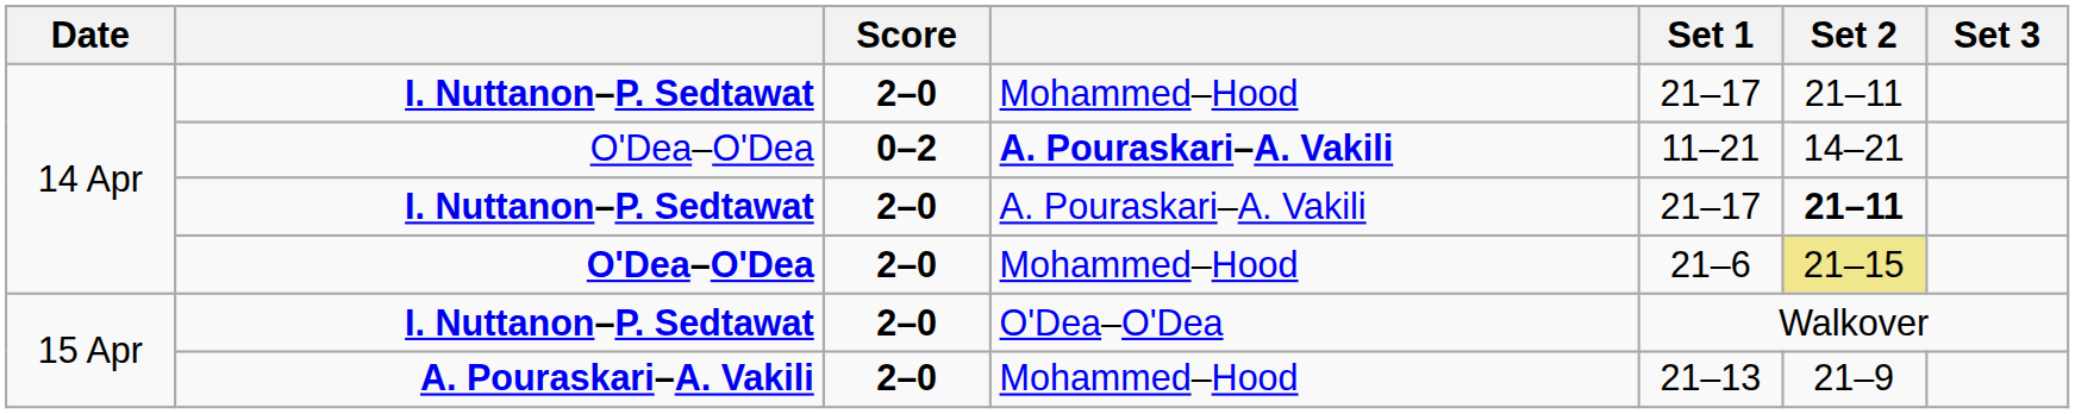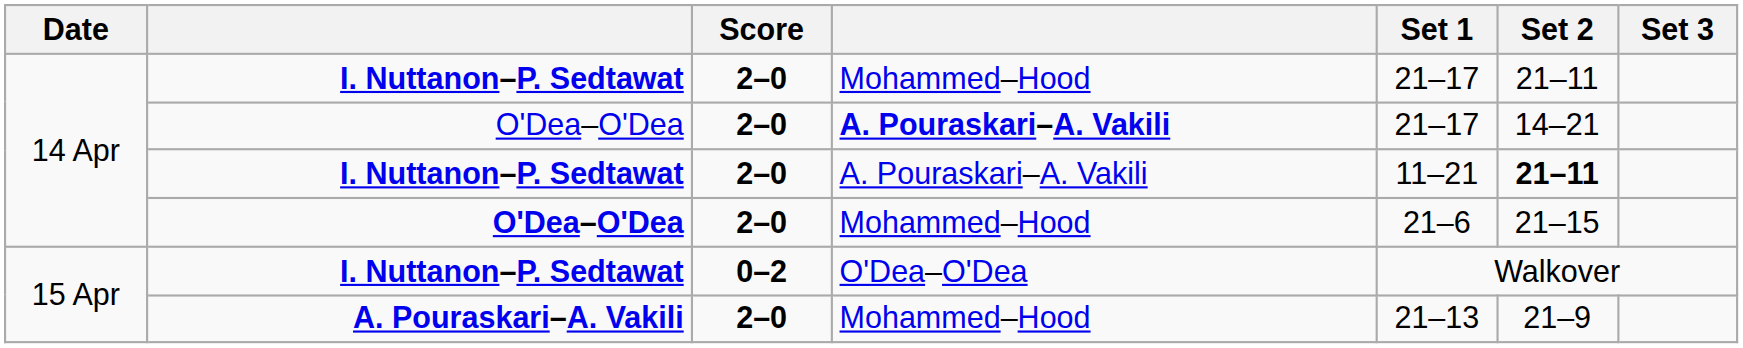O'Dea–O'Dea / A. Pouraskari–A. Vakili | Score: 0–2 -> 2–0
O'Dea–O'Dea / A. Pouraskari–A. Vakili | Set 1: 11–21 -> 21–17
I. Nuttanon–P. Sedtawat / A. Pouraskari–A. Vakili | Set 1: 21–17 -> 11–21
O'Dea–O'Dea / Mohammed–Hood | Set 2: khaki background -> no background
I. Nuttanon–P. Sedtawat / O'Dea–O'Dea | Score: 2–0 -> 0–2
